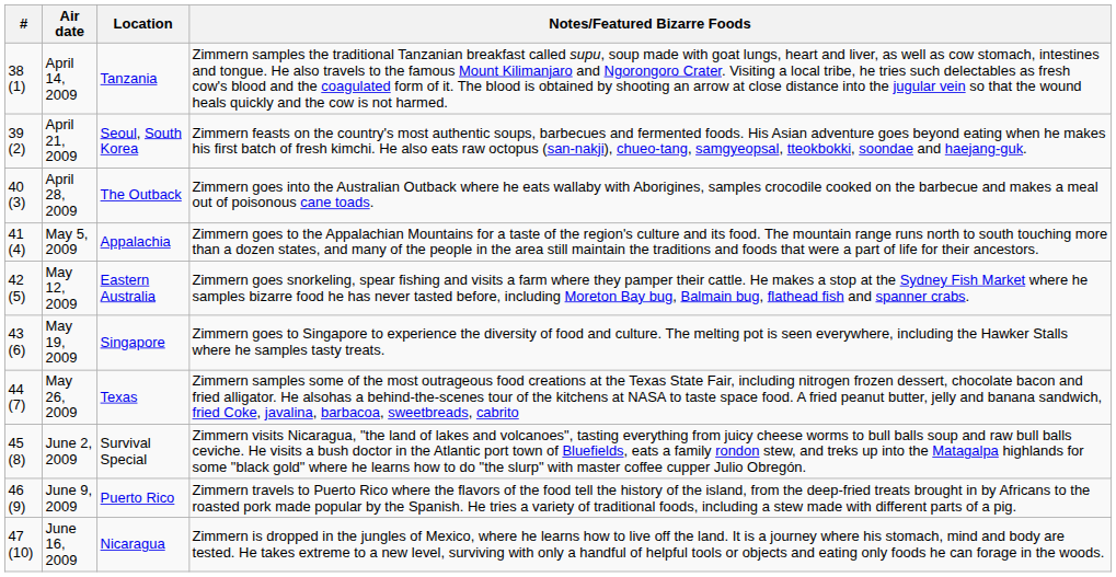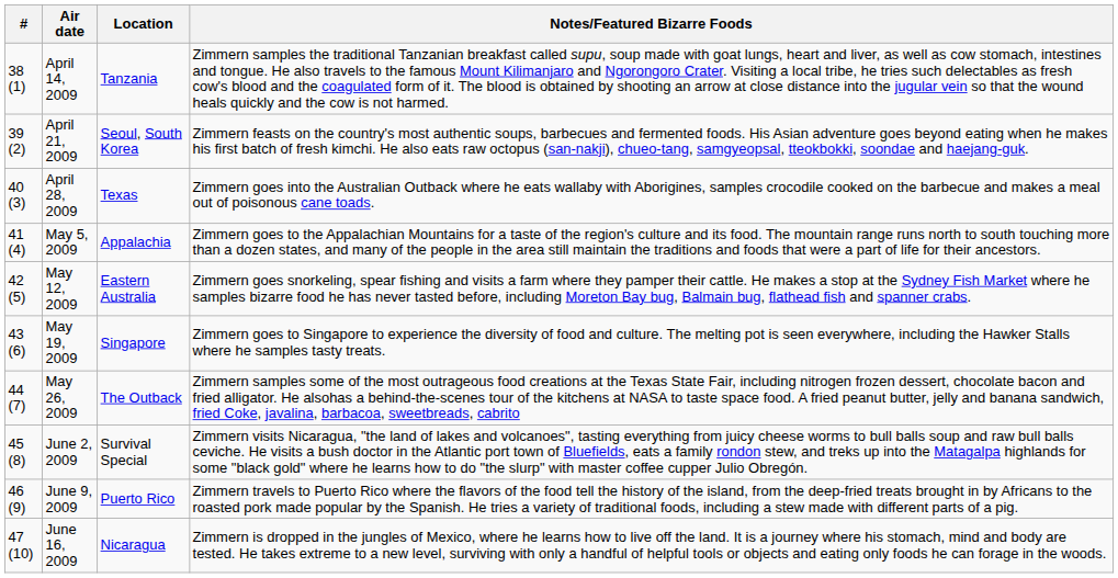April 28, 2009 | Location: The Outback -> Texas
May 26, 2009 | Location: Texas -> The Outback
